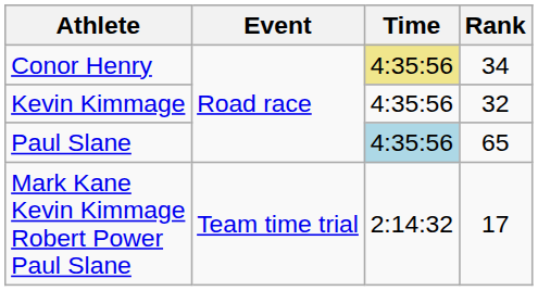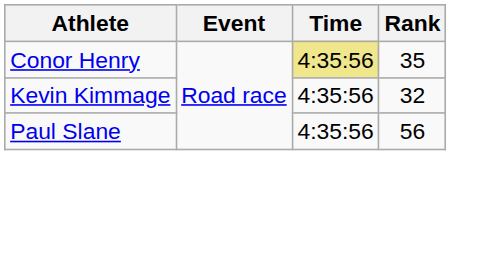Conor Henry | Rank: 34 -> 35
Paul Slane | Time: lightblue background -> no background
Paul Slane | Rank: 65 -> 56
- row: Mark Kane Kevin Kimmage Robert Power Paul Slane | Team time trial | 2:14:32 | 17
